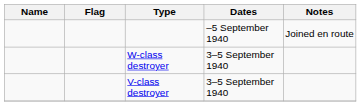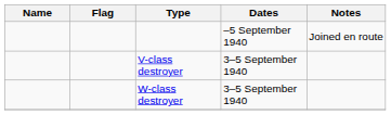rows swapped: V-class destroyer <-> W-class destroyer
